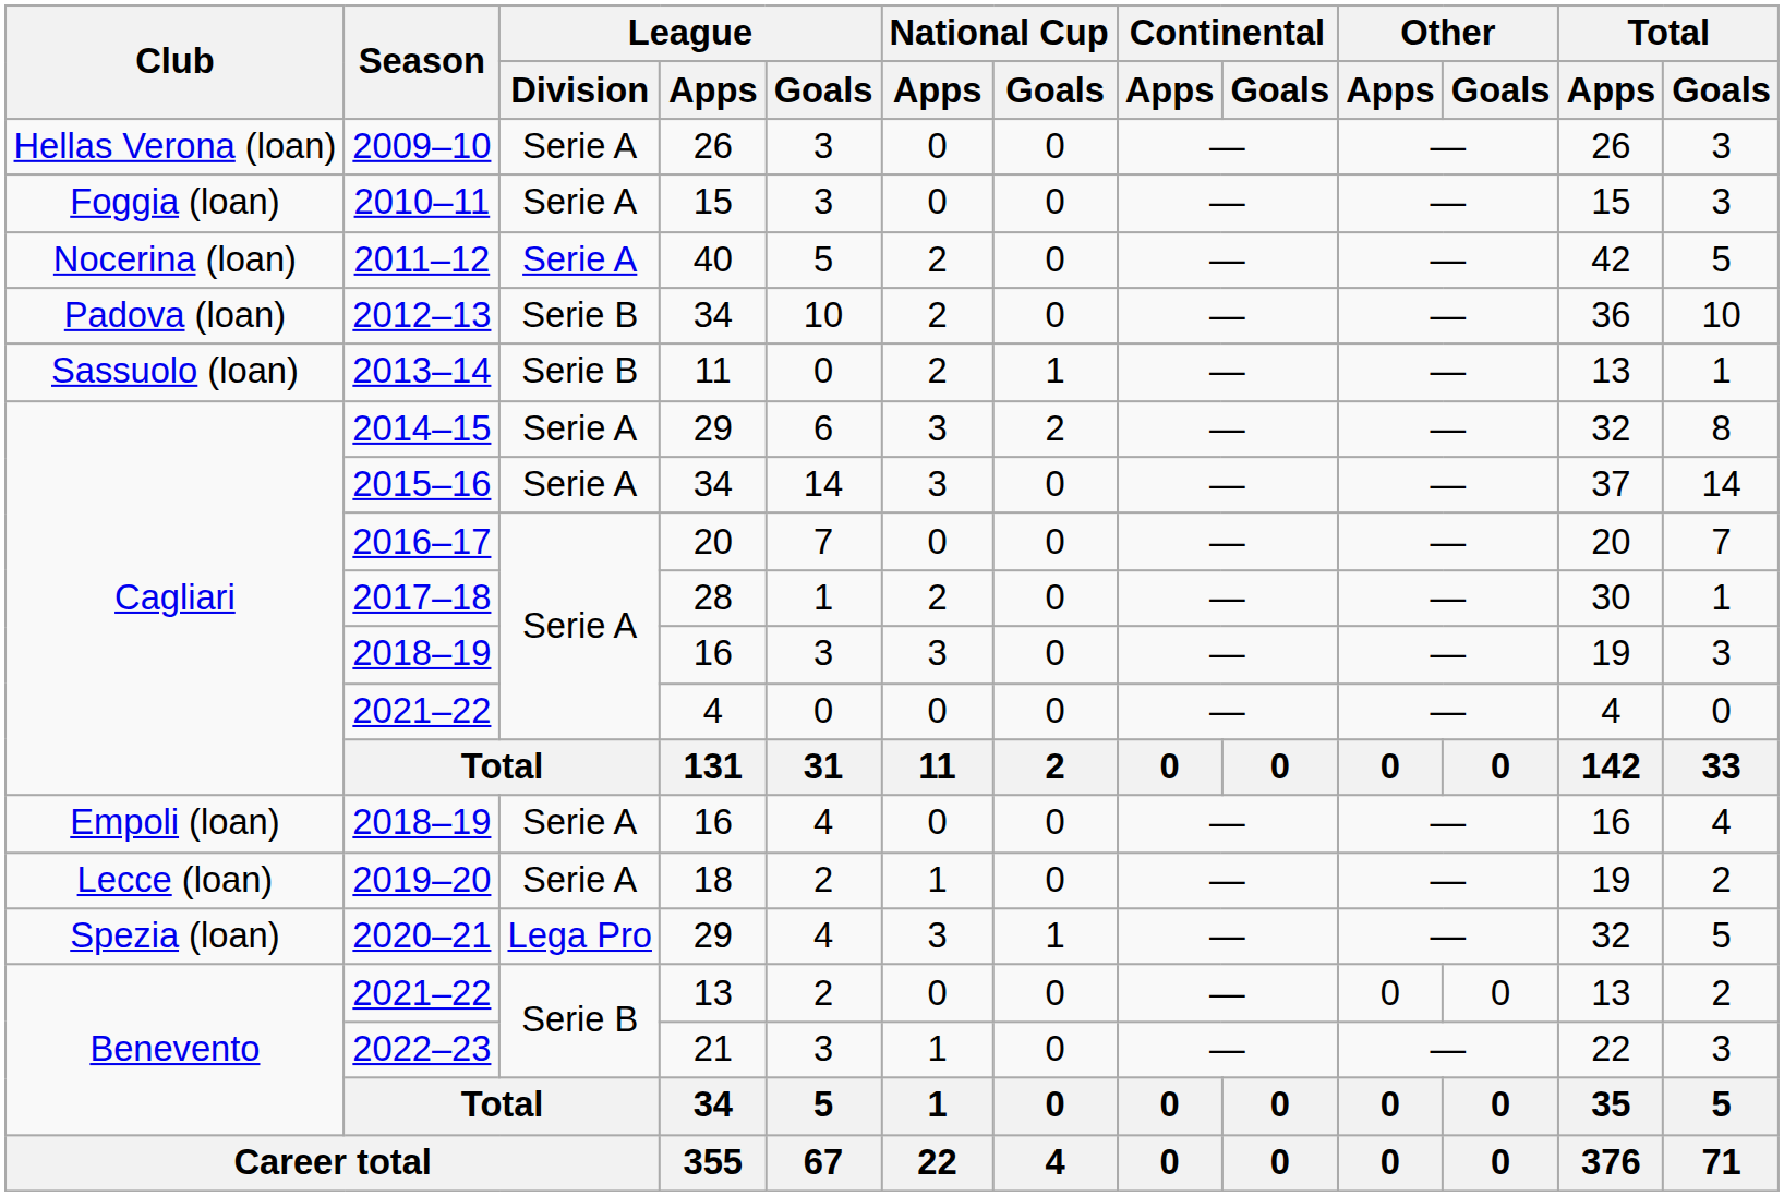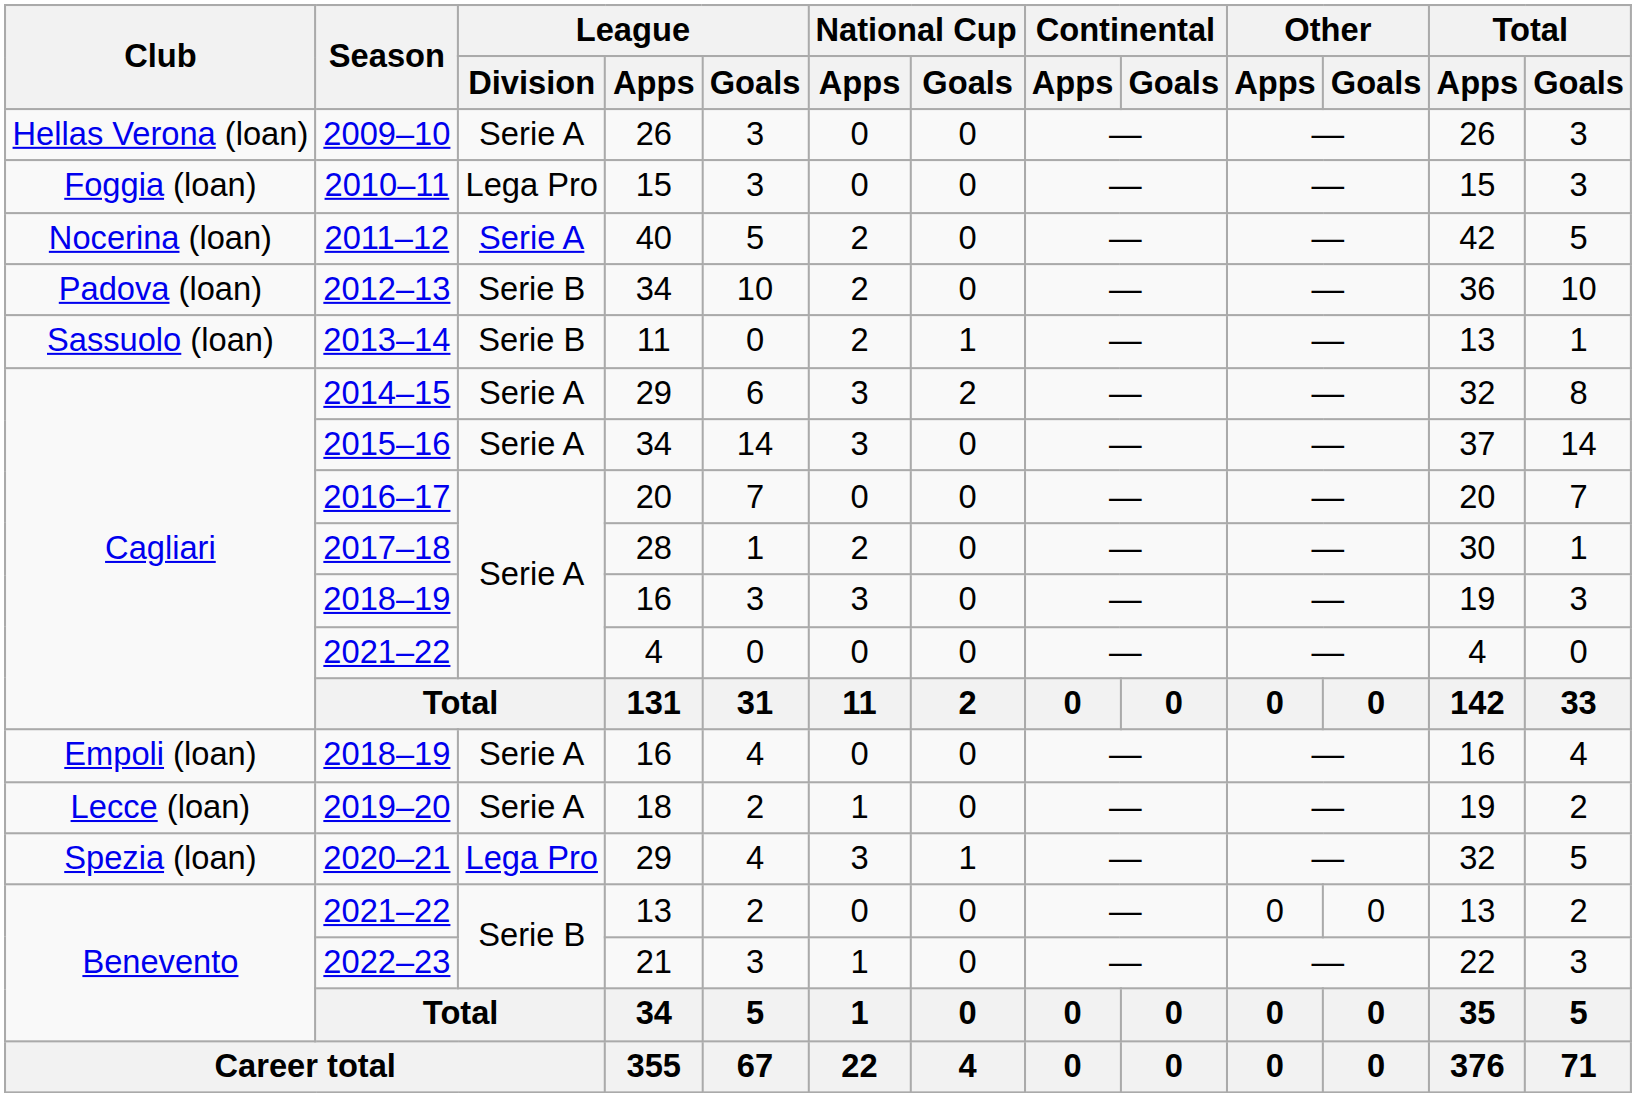2010–11 | League / Division: Serie A -> Lega Pro
